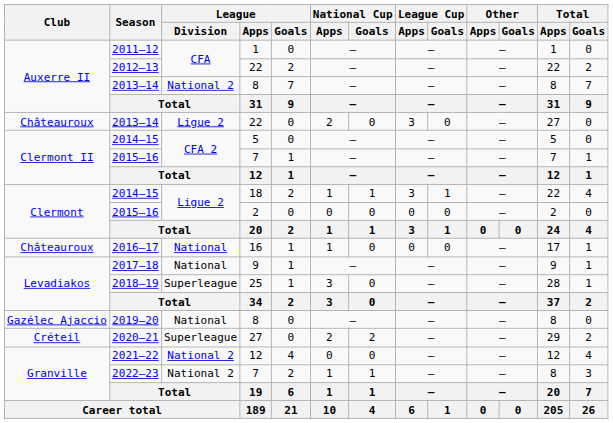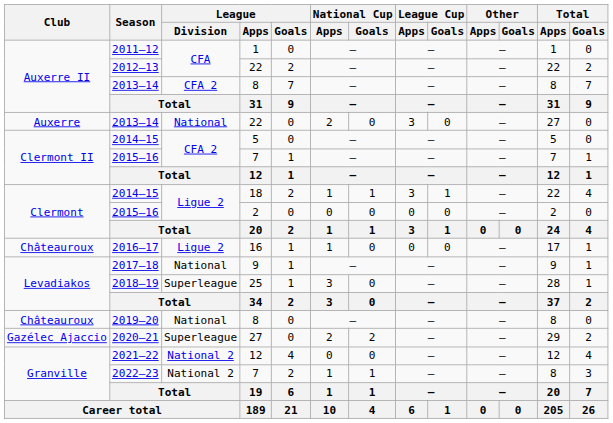2013–14 / 8 | League / Division: National 2 -> CFA 2
2013–14 / 22 | Club: Châteauroux -> Auxerre
2013–14 / 22 | League / Division: Ligue 2 -> National
2016–17 | League / Division: National -> Ligue 2
2019–20 | Club: Gazélec Ajaccio -> Châteauroux
2020–21 | Club: Créteil -> Gazélec Ajaccio
